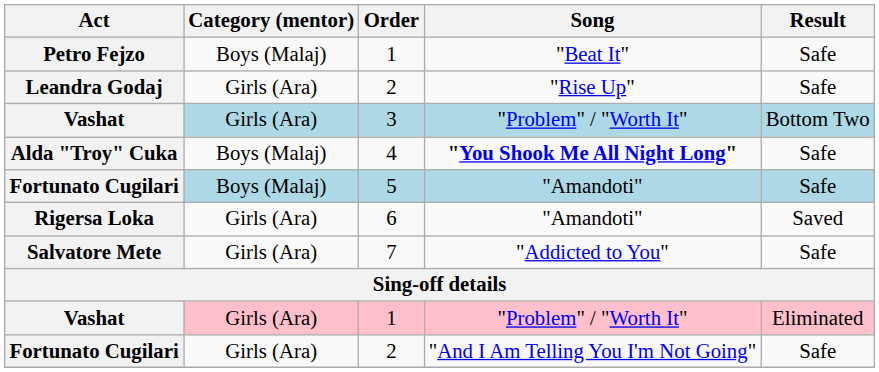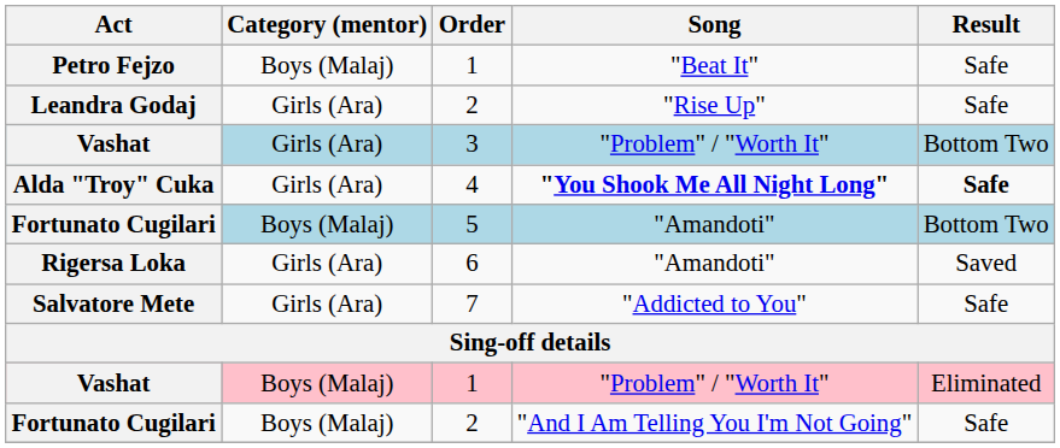Alda "Troy" Cuka | Category (mentor): Boys (Malaj) -> Girls (Ara)
Alda "Troy" Cuka | Result: normal -> bold
Fortunato Cugilari / 5 | Result: Safe -> Bottom Two
Vashat / 1 | Category (mentor): Girls (Ara) -> Boys (Malaj)
Fortunato Cugilari / 2 | Category (mentor): Girls (Ara) -> Boys (Malaj)
